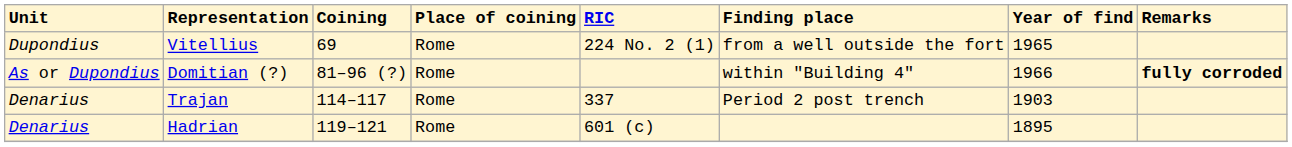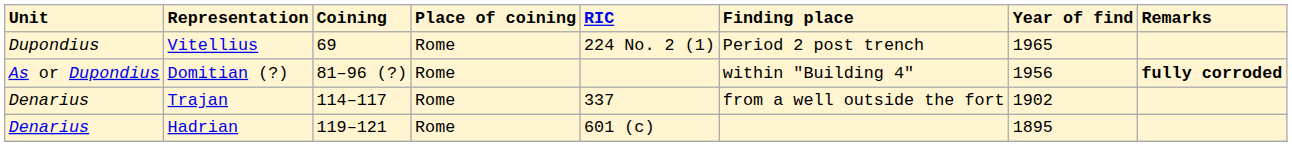Vitellius | Finding place: from a well outside the fort -> Period 2 post trench
Domitian (?) | Year of find: 1966 -> 1956
Trajan | Finding place: Period 2 post trench -> from a well outside the fort
Trajan | Year of find: 1903 -> 1902
